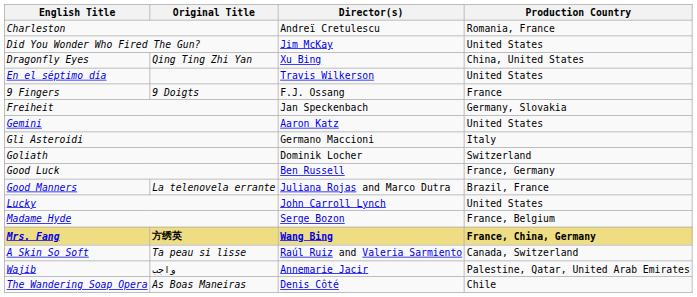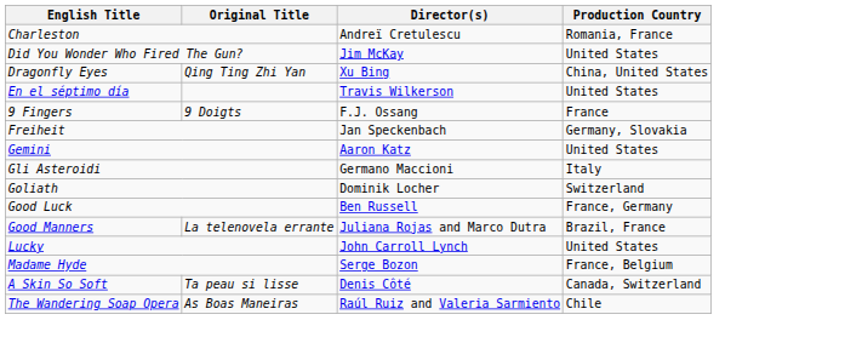- row: Mrs. Fang | 方绣英 | Wang Bing | France, China, Germany
A Skin So Soft | Director(s): Raúl Ruiz and Valeria Sarmiento -> Denis Côté
- row: Wajib | واجب | Annemarie Jacir | Palestine, Qatar, United Arab Emirates
The Wandering Soap Opera | Director(s): Denis Côté -> Raúl Ruiz and Valeria Sarmiento
